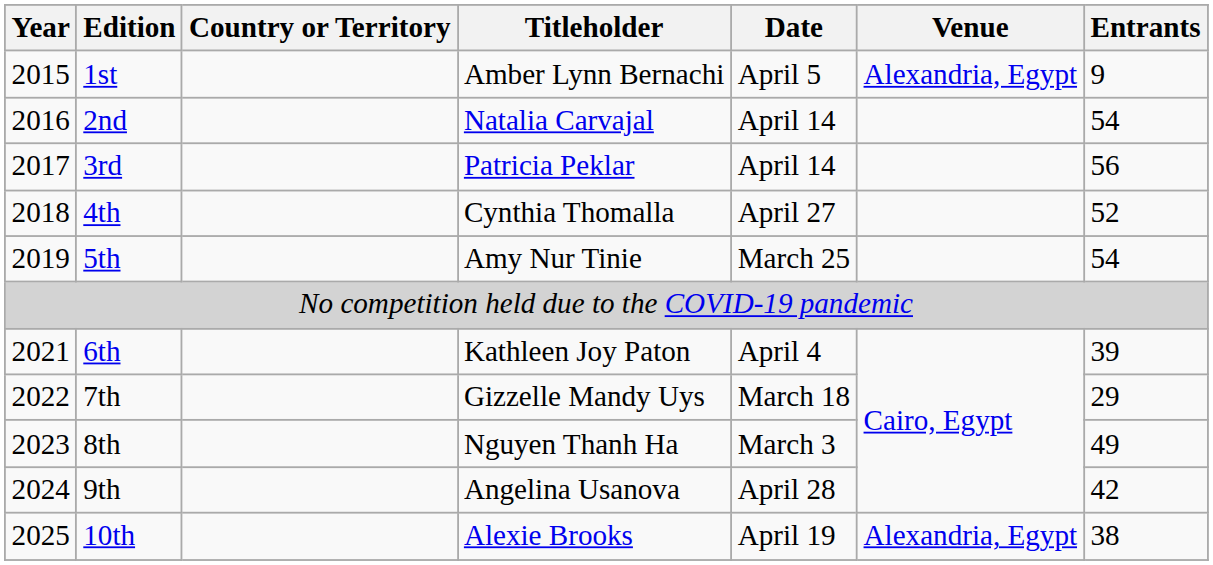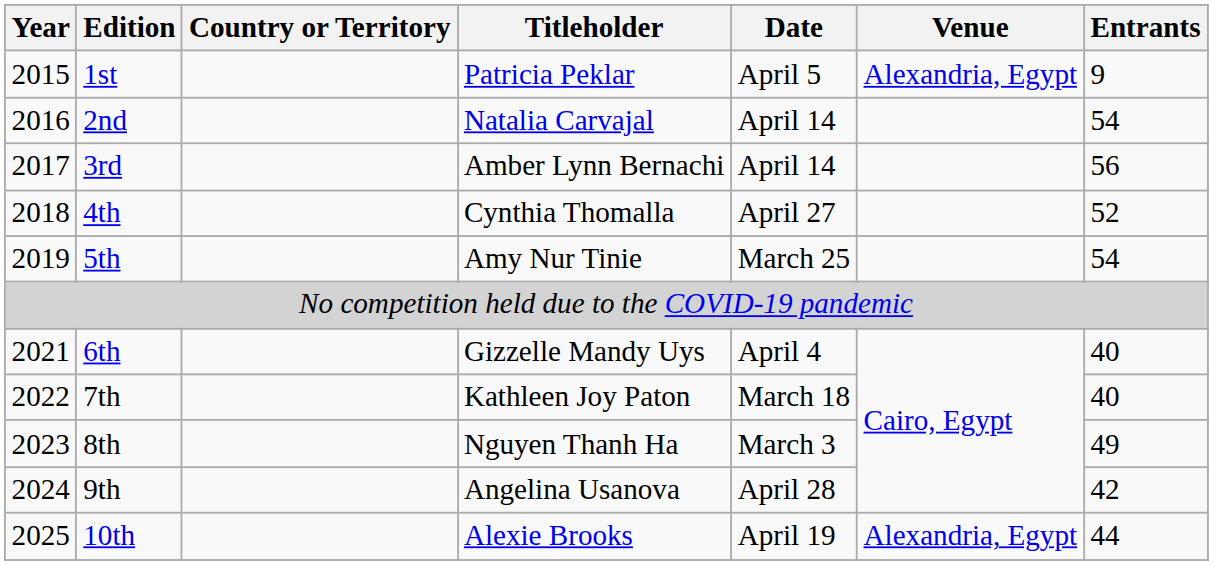1st | Titleholder: Amber Lynn Bernachi -> Patricia Peklar
3rd | Titleholder: Patricia Peklar -> Amber Lynn Bernachi
6th | Titleholder: Kathleen Joy Paton -> Gizzelle Mandy Uys
6th | Entrants: 39 -> 40
7th | Titleholder: Gizzelle Mandy Uys -> Kathleen Joy Paton
7th | Entrants: 29 -> 40
10th | Entrants: 38 -> 44
